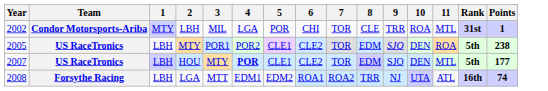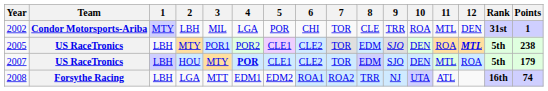+ column: 12 | DEN | MTL | ROA
HOU | Points: 177 -> 179
